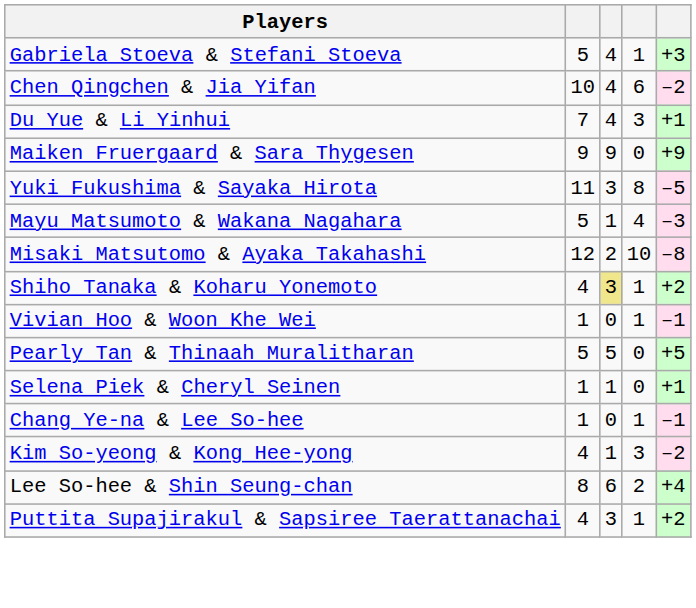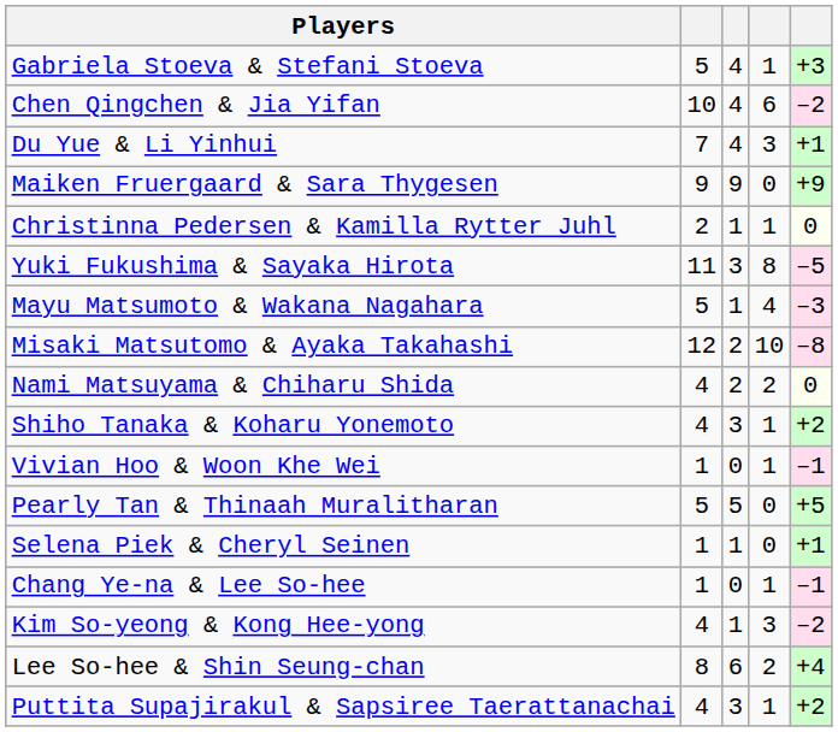+ row: Christinna Pedersen & Kamilla Rytter Juhl | 2 | 1 | 1 | 0
+ row: Nami Matsuyama & Chiharu Shida | 4 | 2 | 2 | 0
Shiho Tanaka & Koharu Yonemoto | column 3: khaki background -> no background
